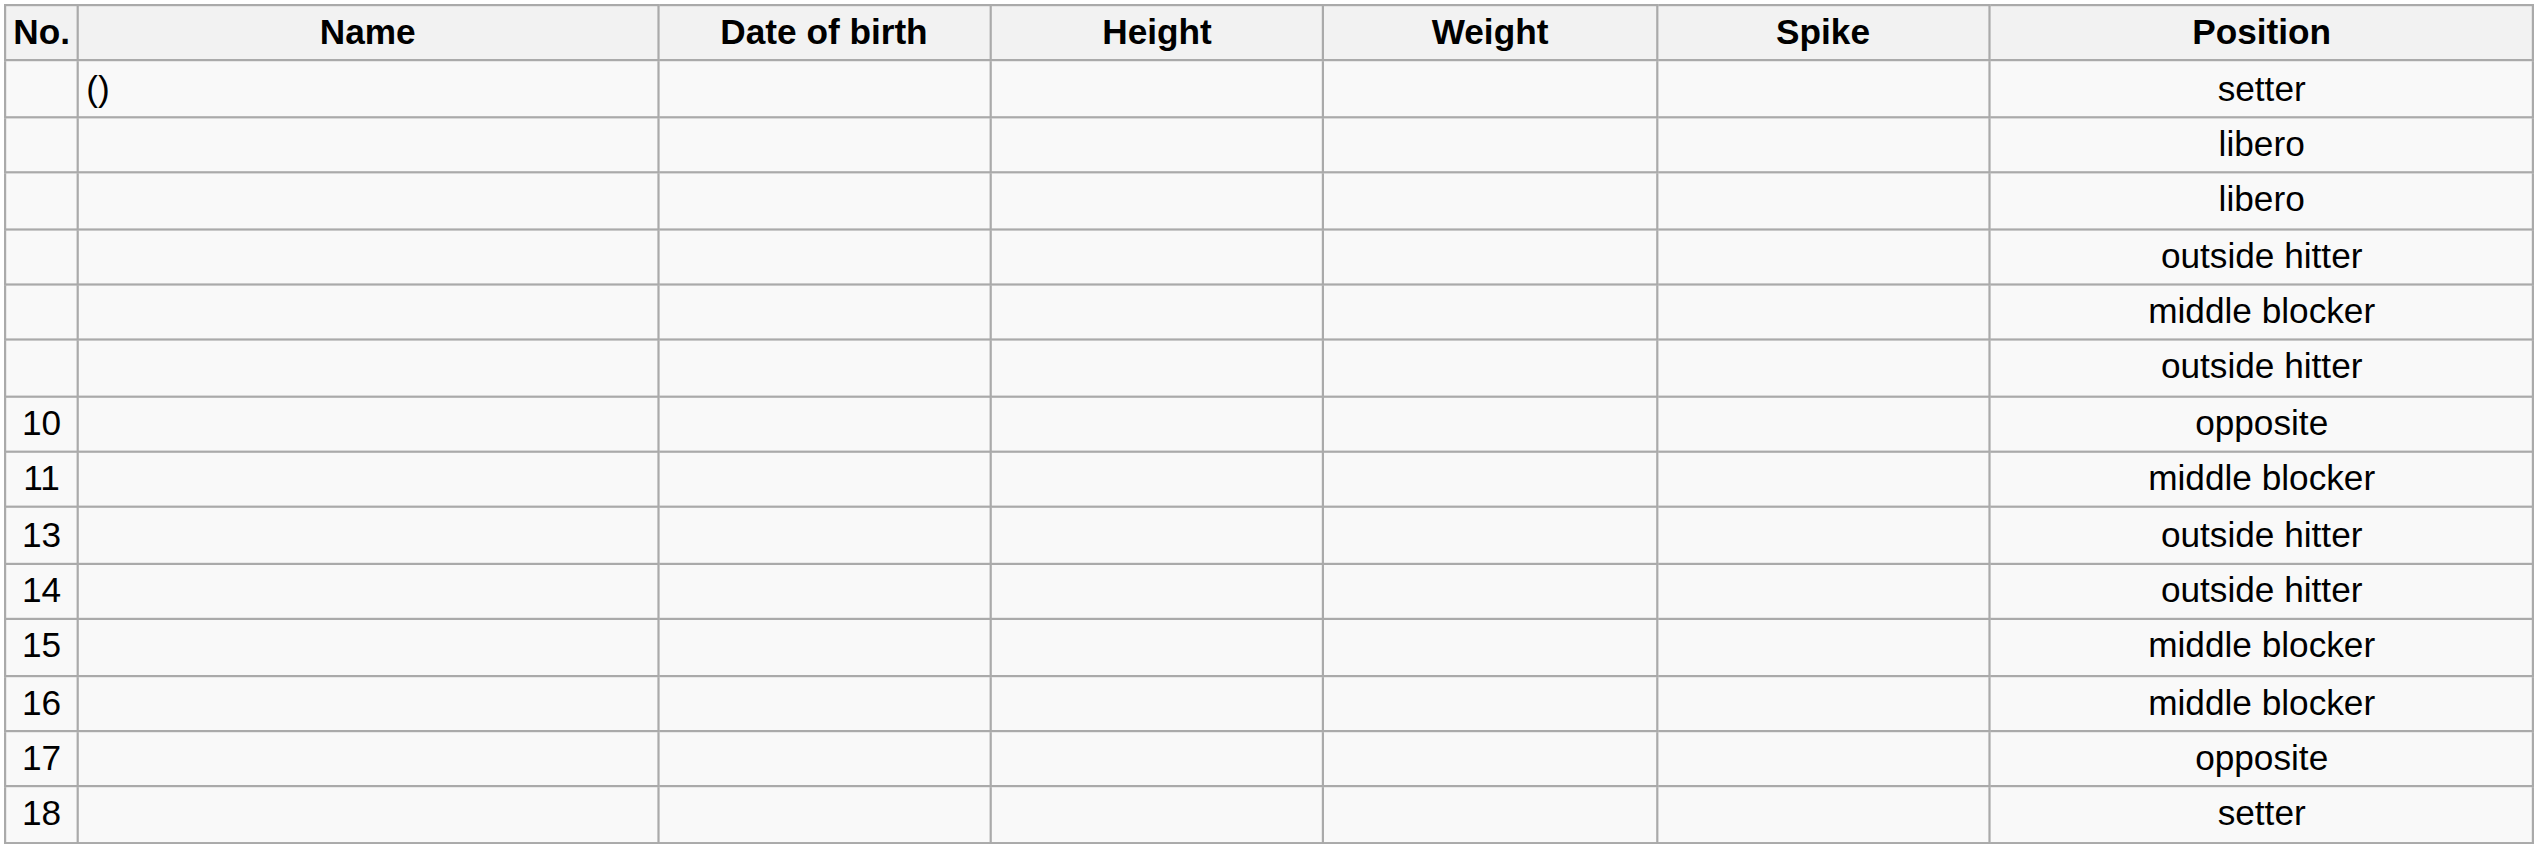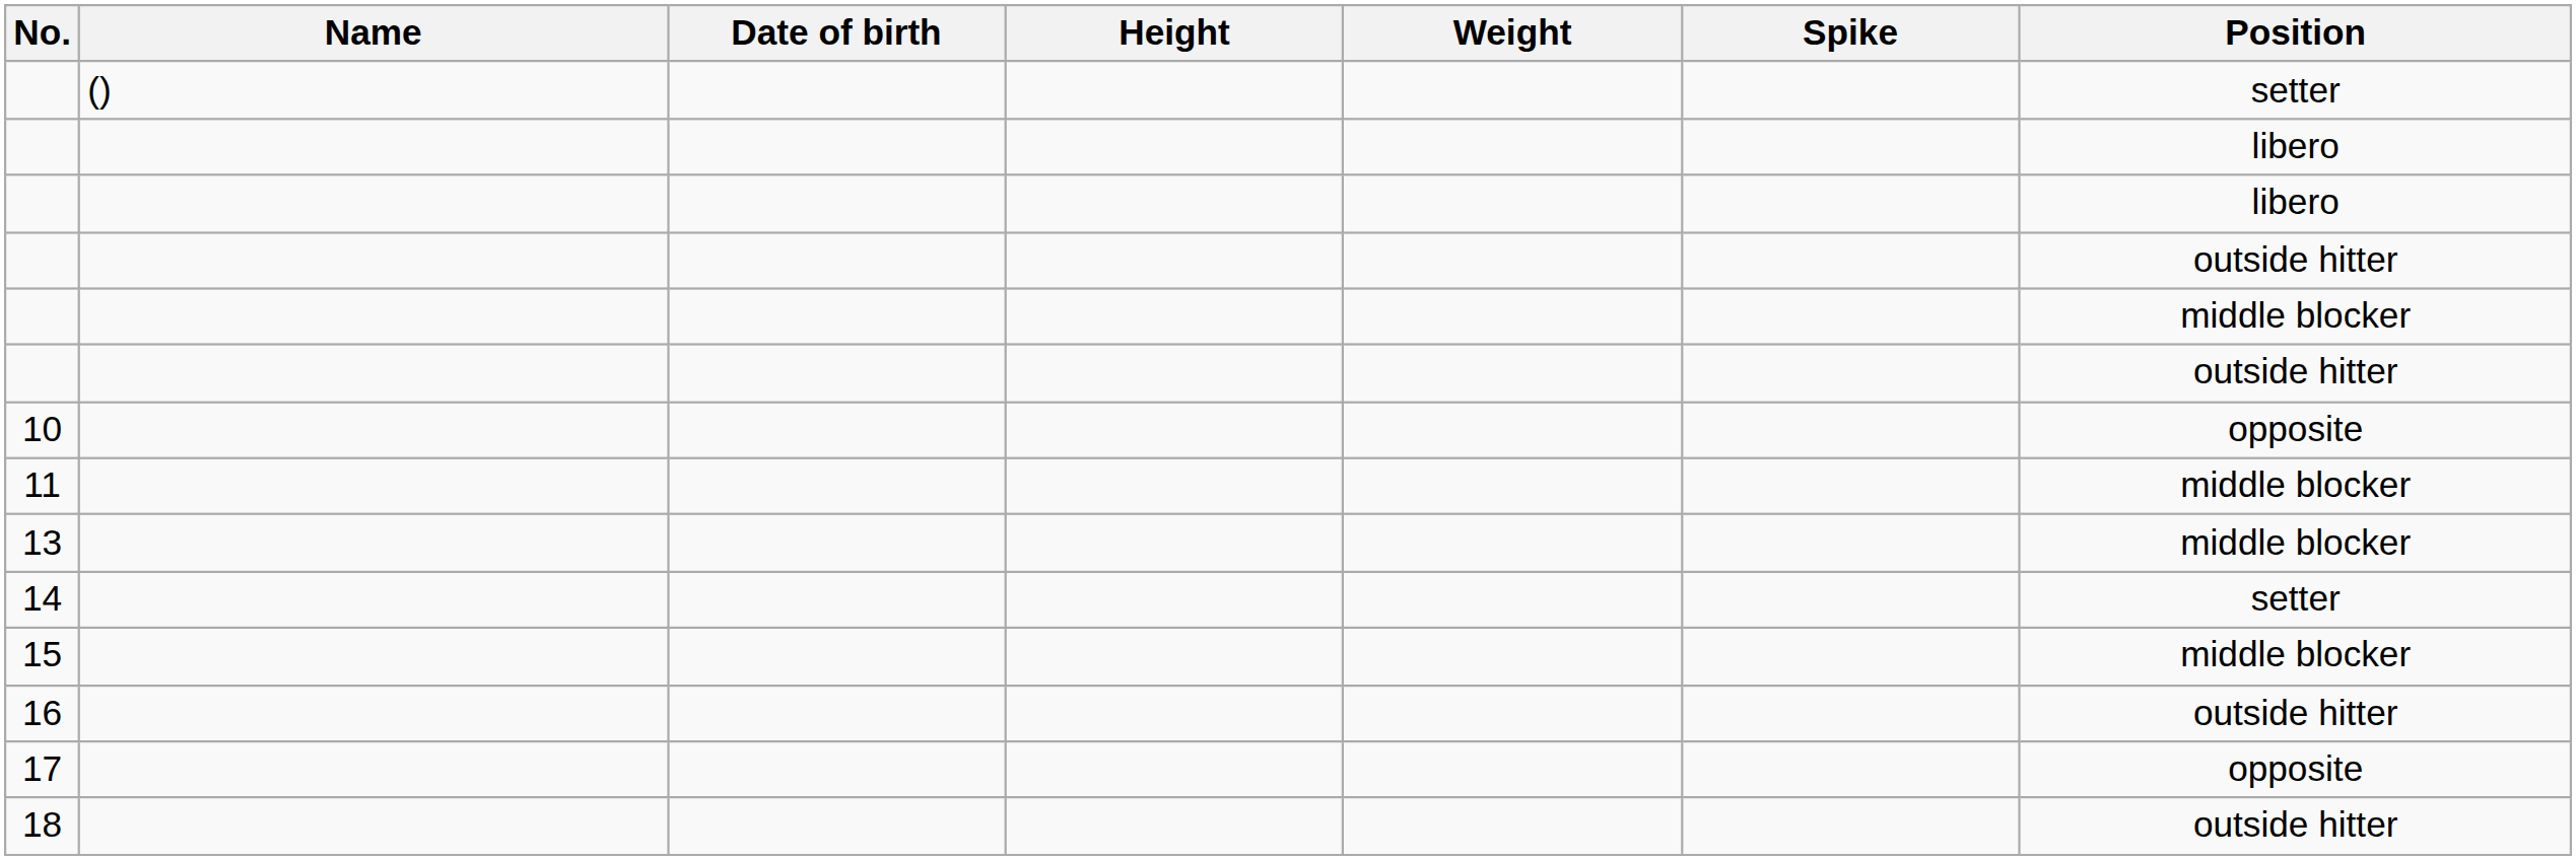13 | Position: outside hitter -> middle blocker
14 | Position: outside hitter -> setter
16 | Position: middle blocker -> outside hitter
18 | Position: setter -> outside hitter
